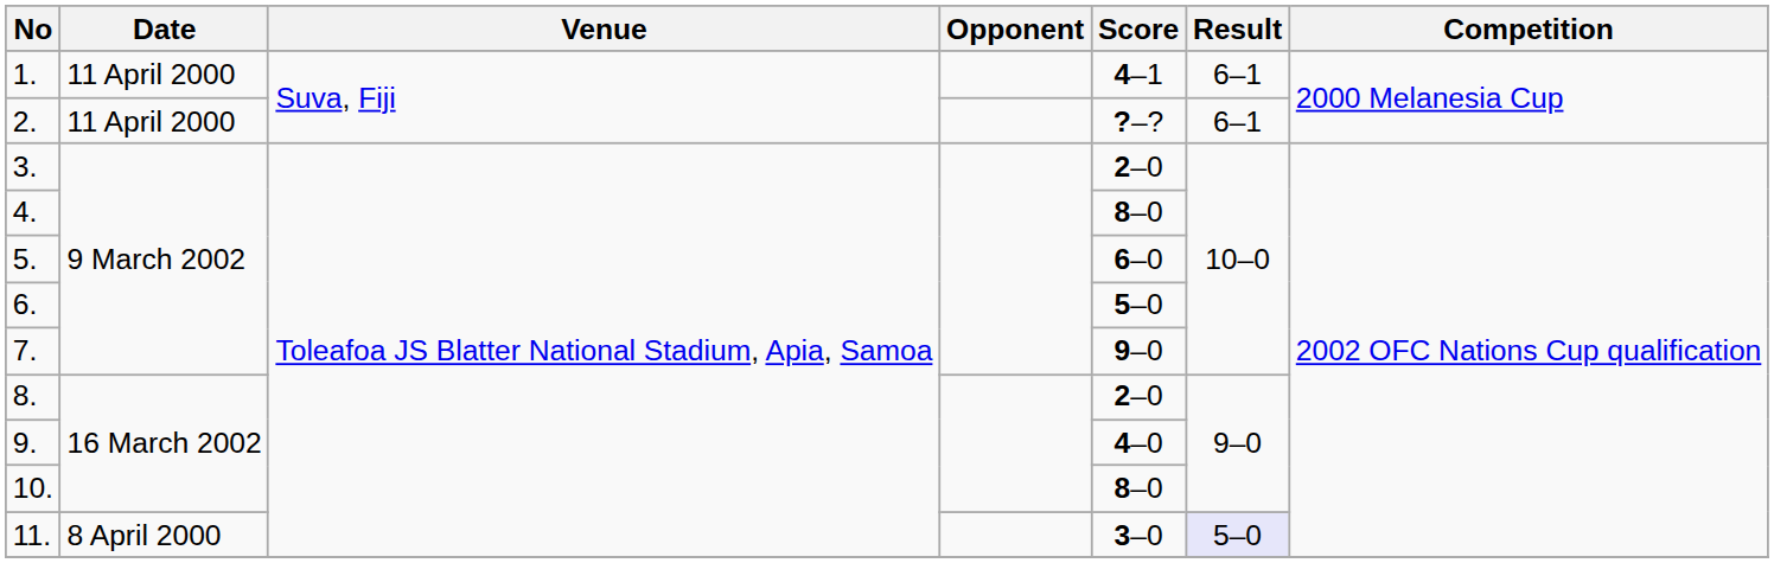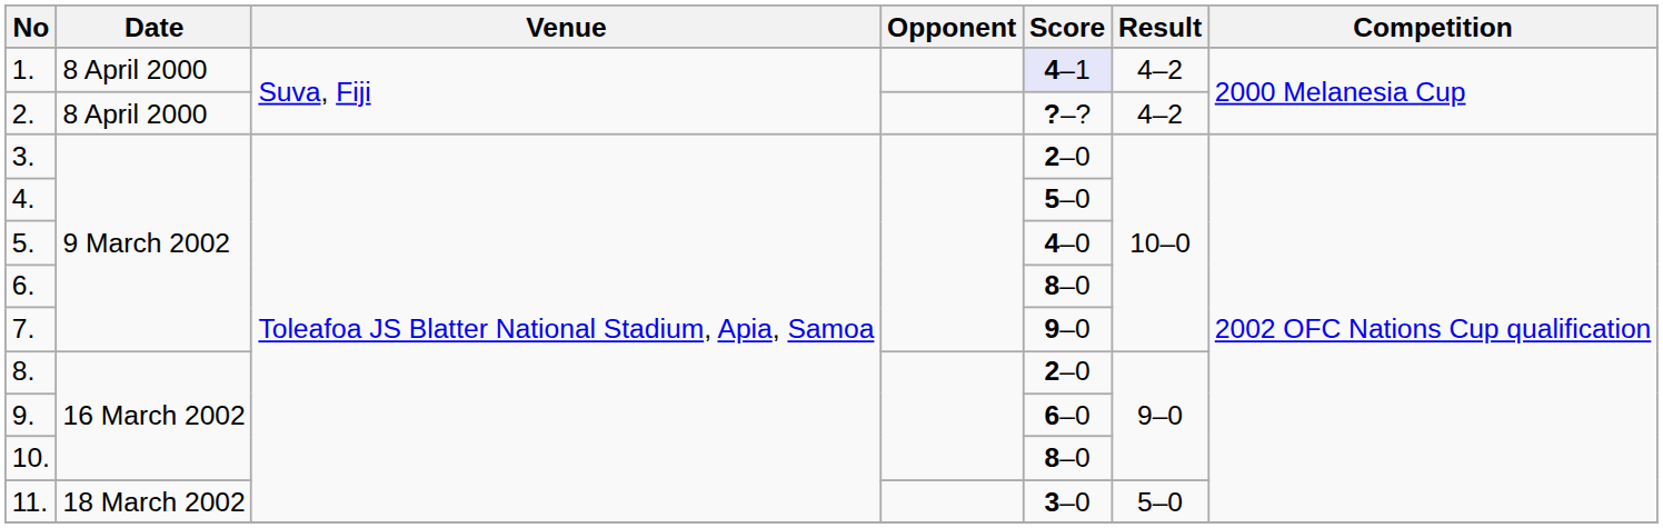1. | Date: 11 April 2000 -> 8 April 2000
1. | Score: no background -> lavender background
1. | Result: 6–1 -> 4–2
2. | Date: 11 April 2000 -> 8 April 2000
2. | Result: 6–1 -> 4–2
4. | Score: 8–0 -> 5–0
5. | Score: 6–0 -> 4–0
6. | Score: 5–0 -> 8–0
9. | Score: 4–0 -> 6–0
11. | Date: 8 April 2000 -> 18 March 2002
11. | Result: lavender background -> no background
